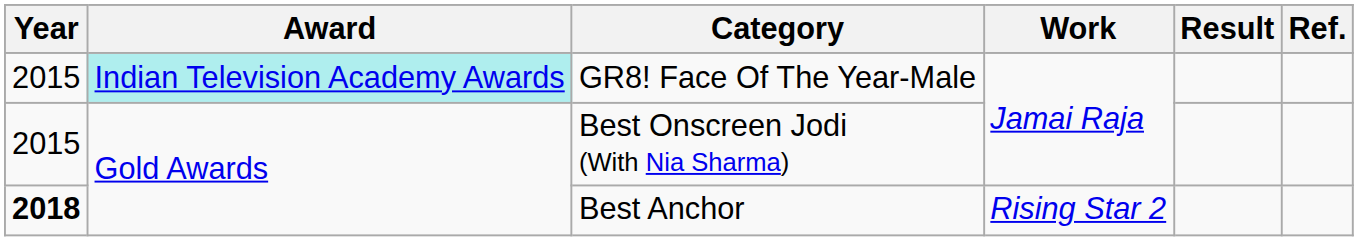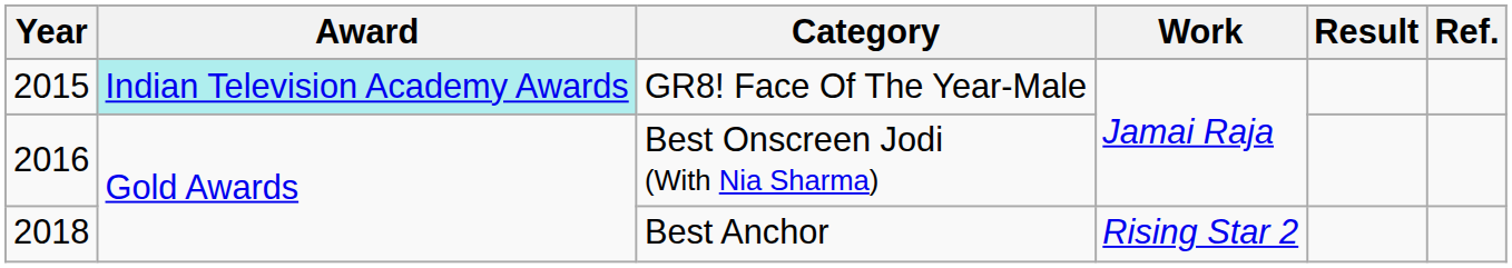Best Onscreen Jodi (With Nia Sharma) | Year: 2015 -> 2016
Best Anchor | Year: bold -> normal
